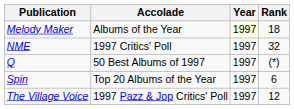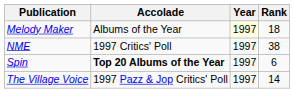NME | Rank: 32 -> 38
- row: Q | 50 Best Albums of 1997 | 1997 | (*)
Spin | Accolade: normal -> bold
The Village Voice | Rank: 12 -> 14
